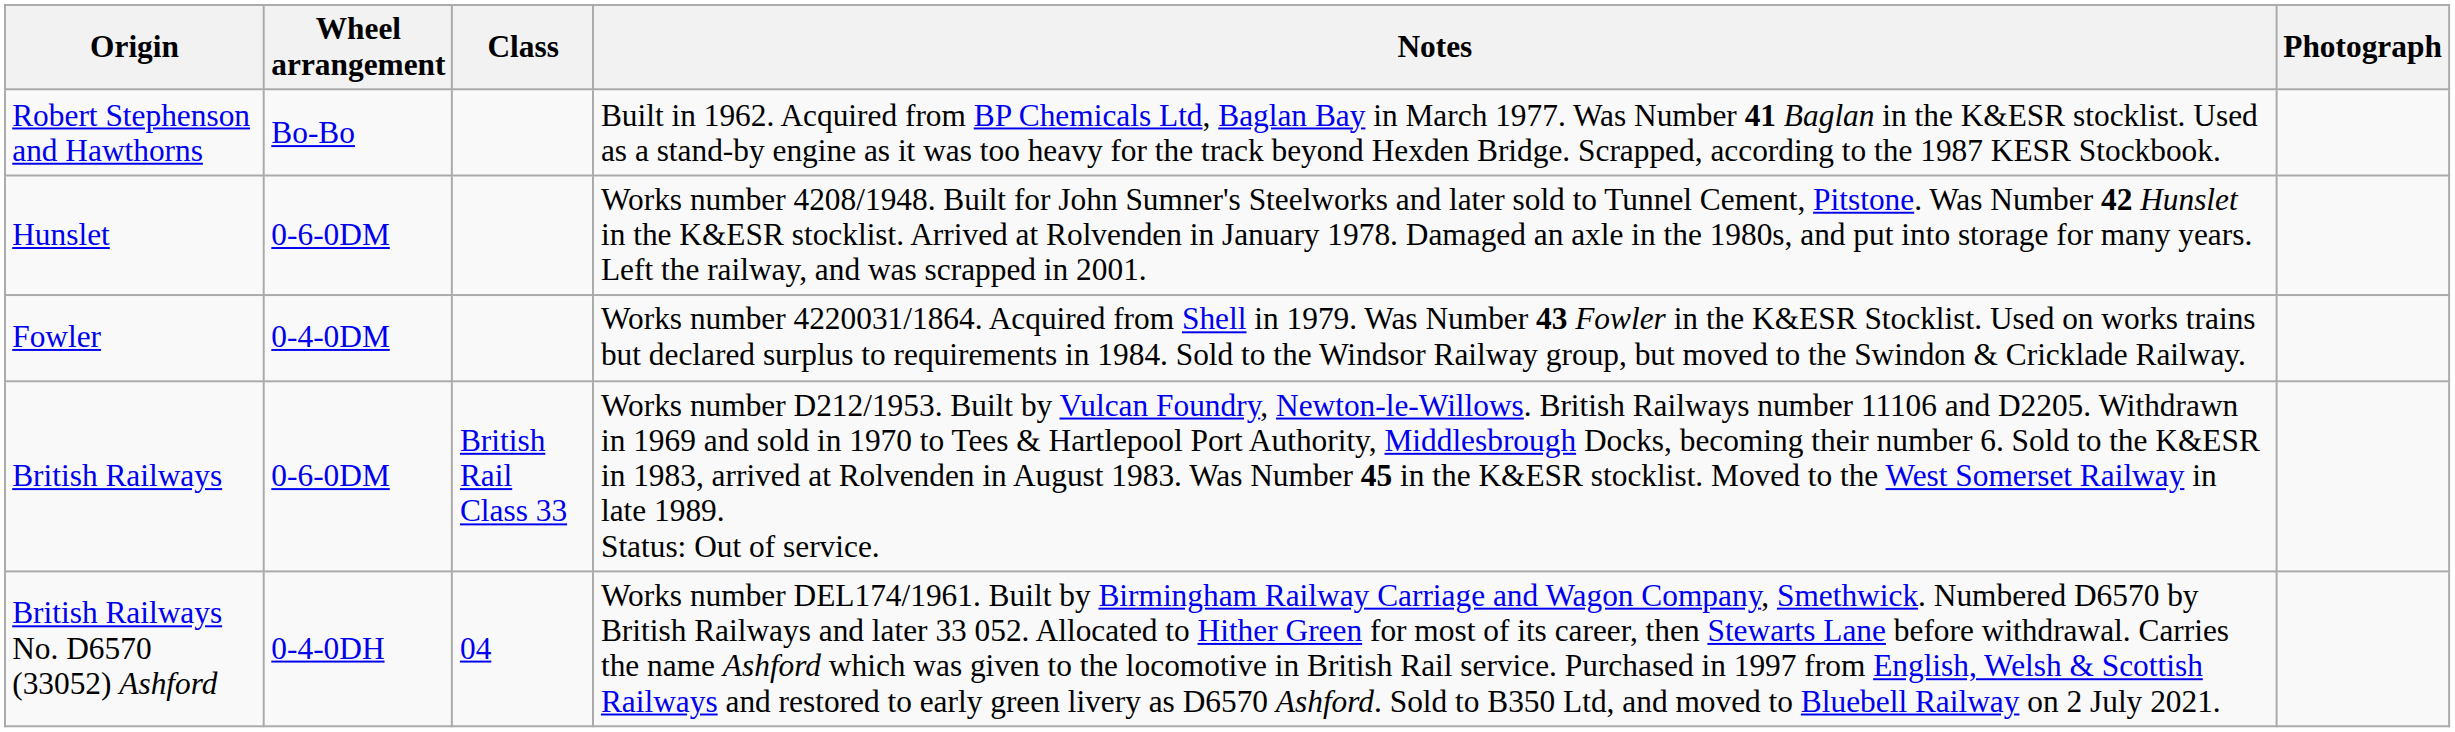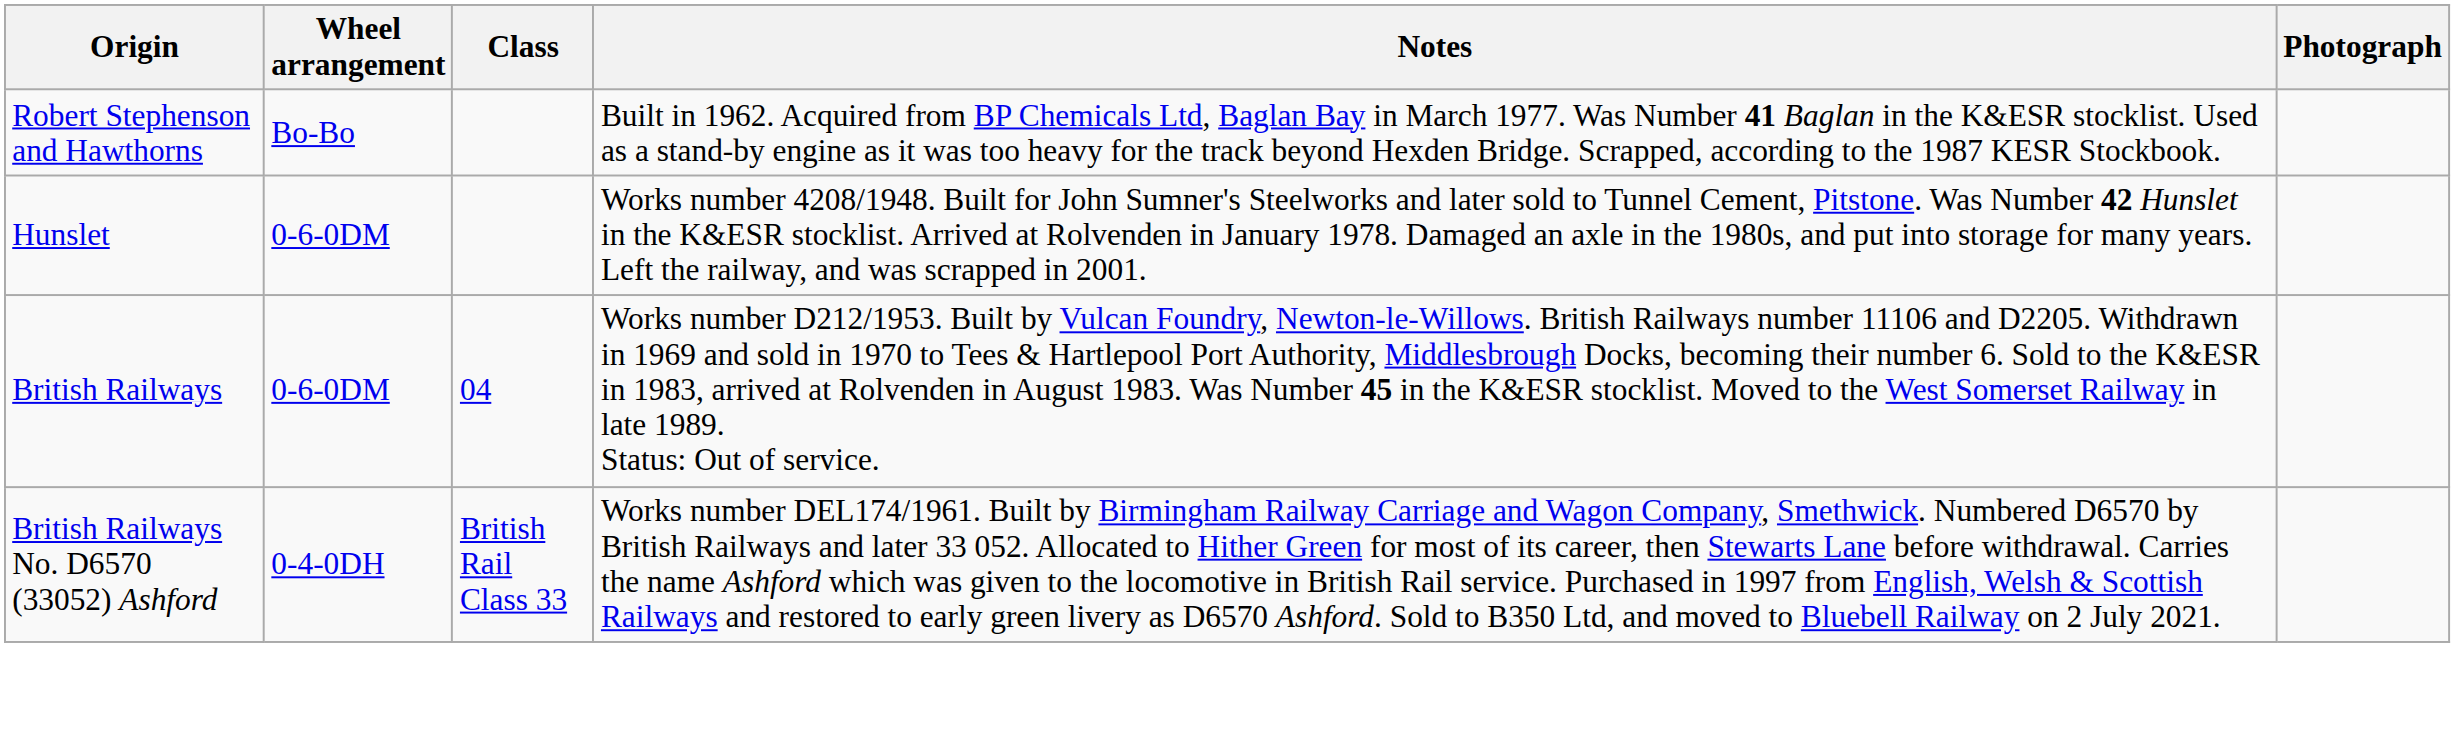- row: Fowler | 0-4-0DM | Works number 4220031/1864. Acquired from Shell in 1979. Was Number 43 Fowler in the K&ESR Stocklist. Used on works trains but declared surplus to requirements in 1984. Sold to the Windsor Railway group, but moved to the Swindon & Cricklade Railway.
British Railways | Class: British Rail Class 33 -> 04
British Railways No. D6570 (33052) Ashford | Class: 04 -> British Rail Class 33
